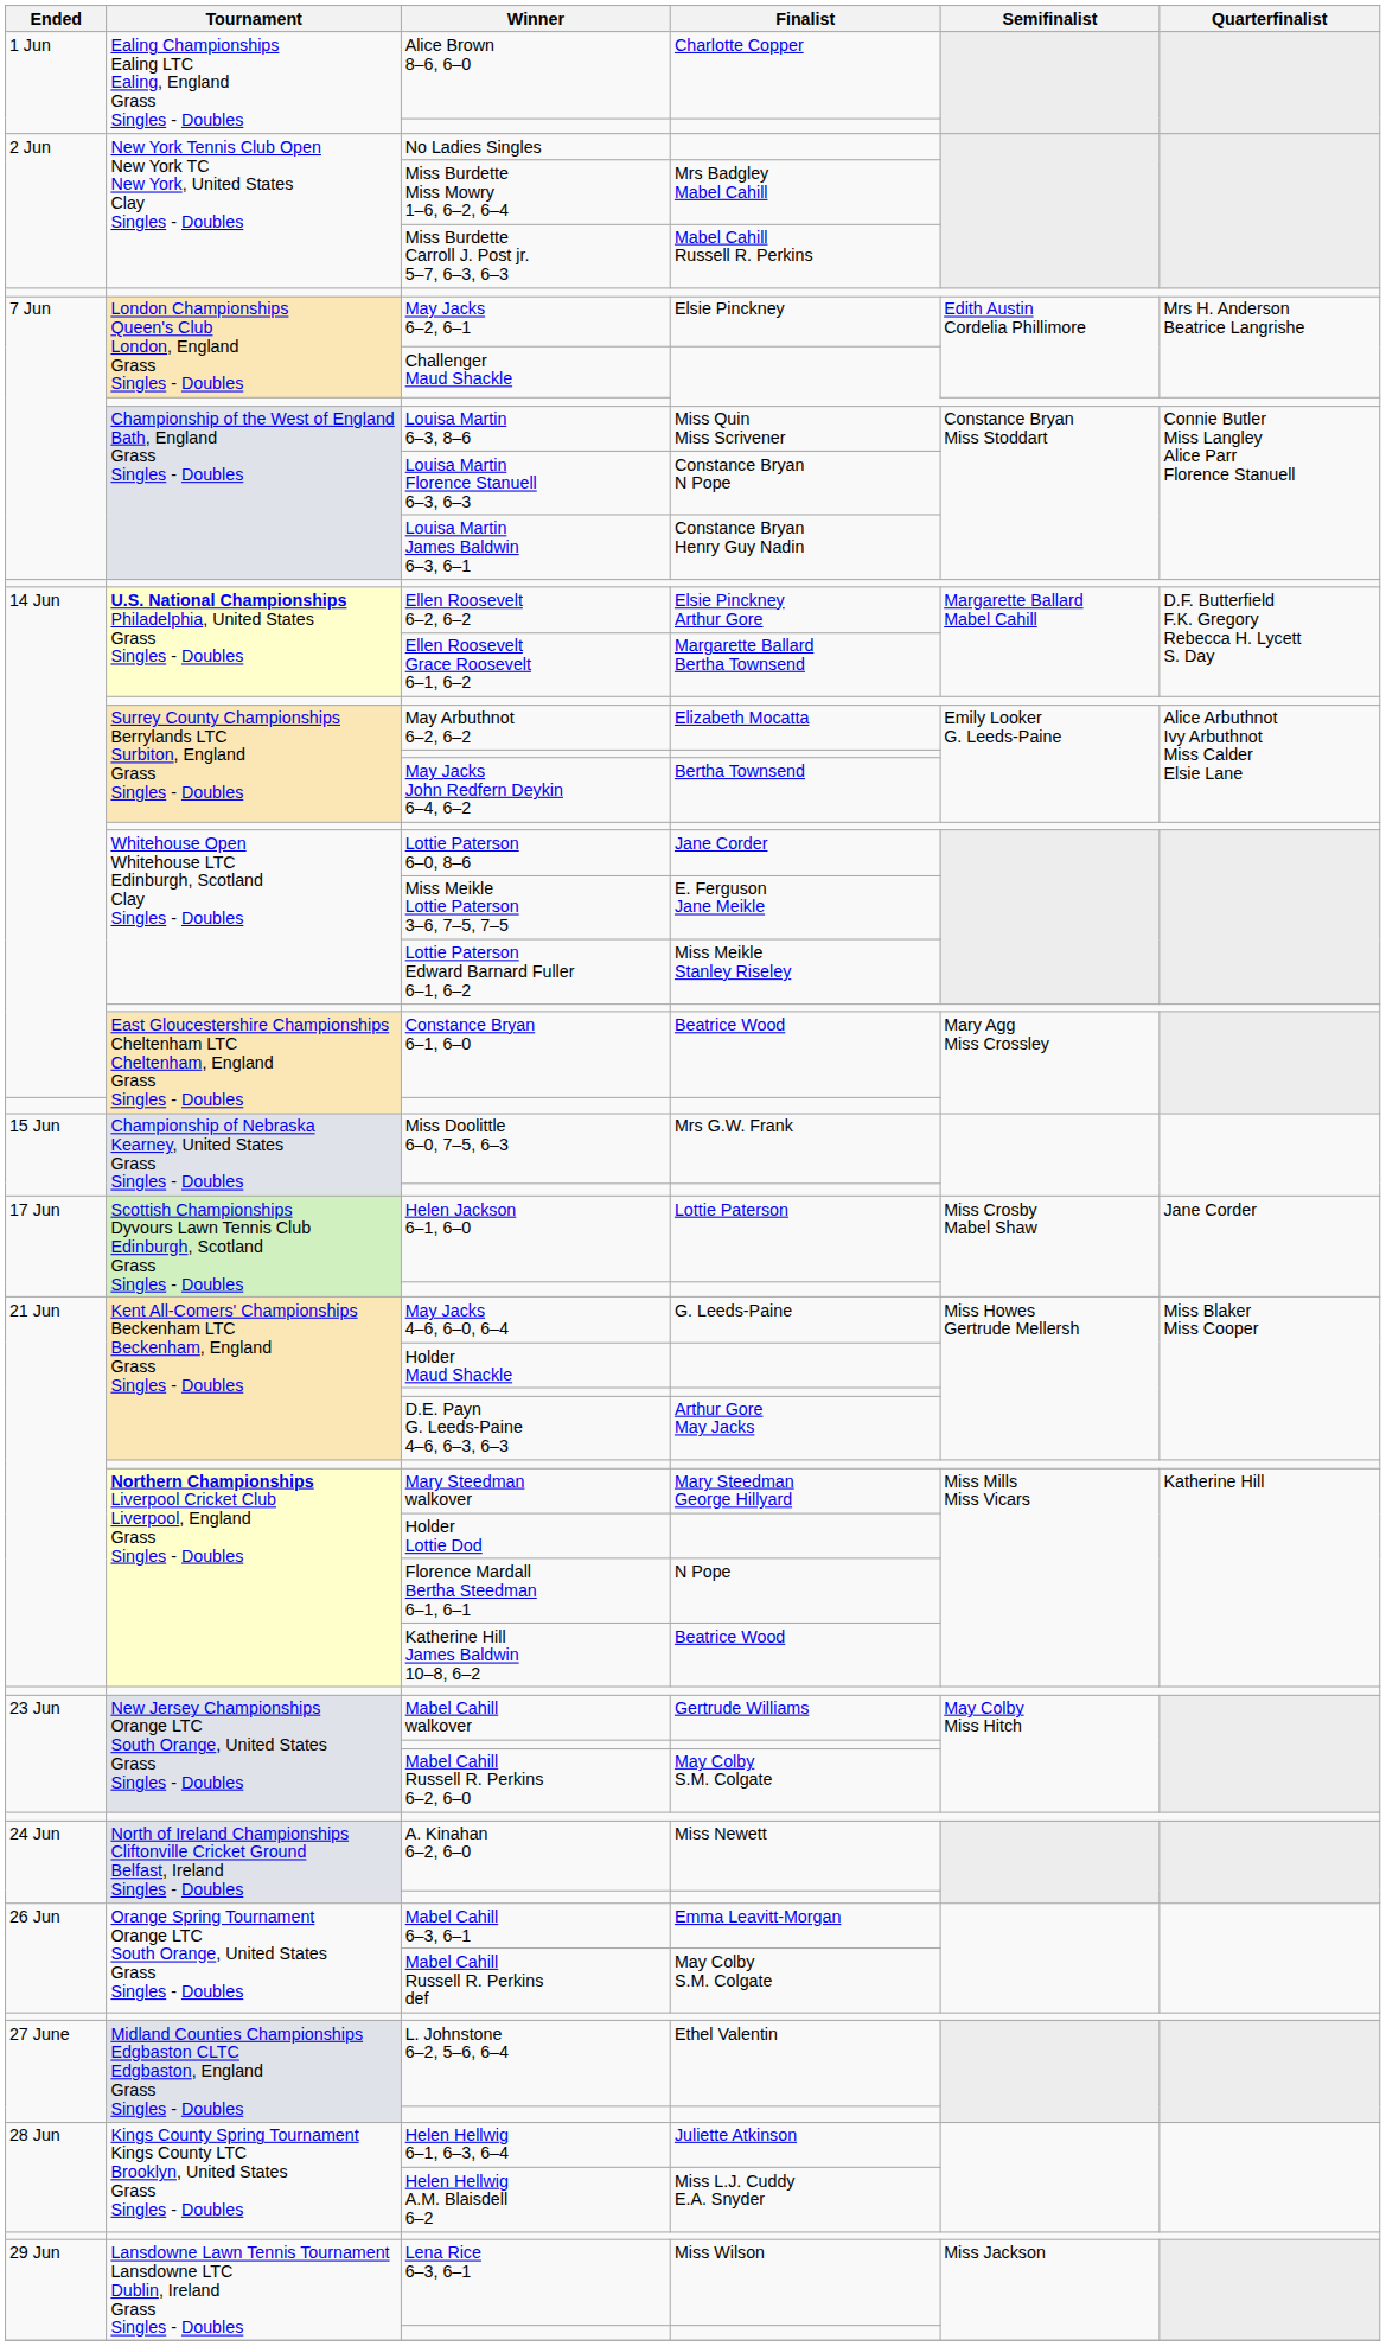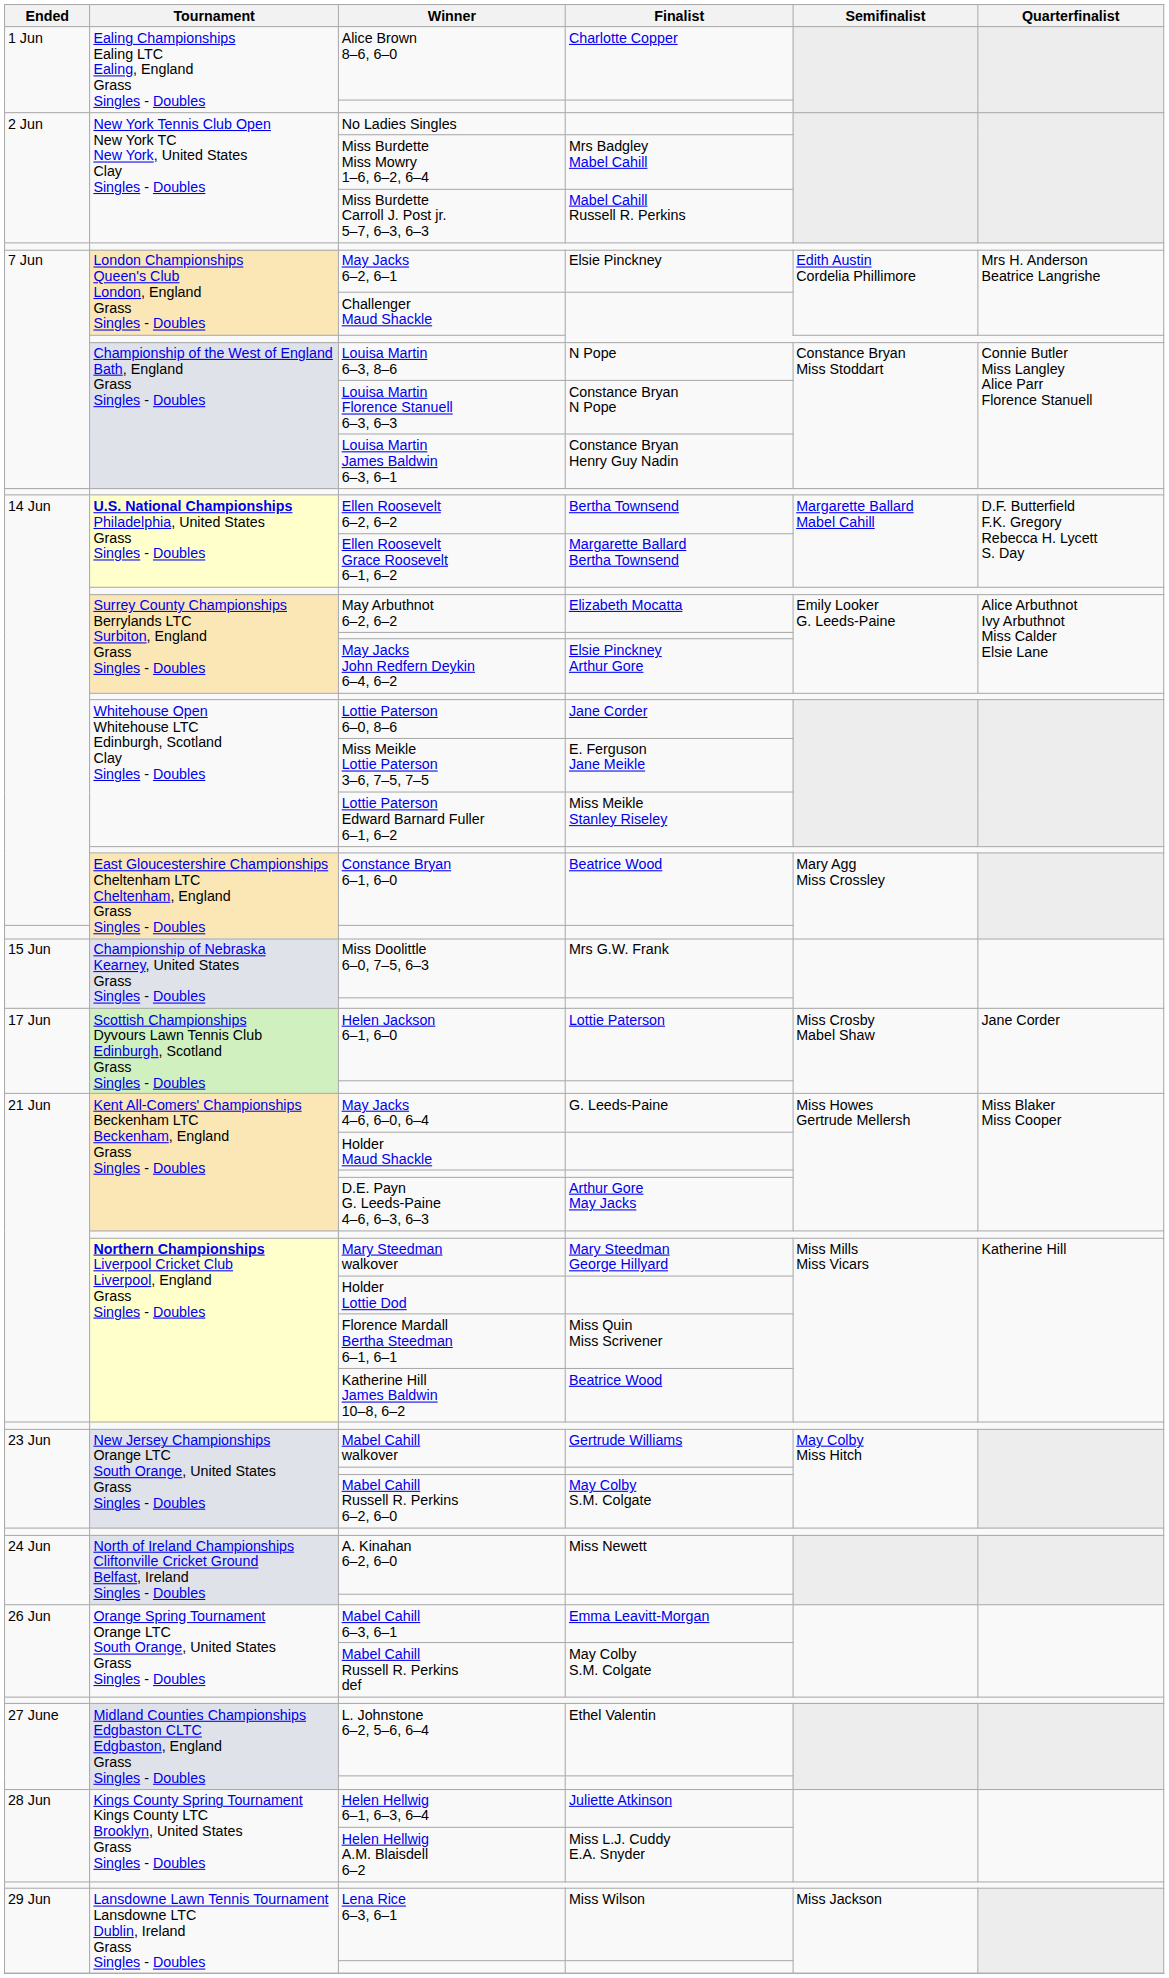Louisa Martin 6–3, 8–6 | Finalist: Miss Quin Miss Scrivener -> N Pope
Ellen Roosevelt 6–2, 6–2 | Finalist: Elsie Pinckney Arthur Gore -> Bertha Townsend
May Jacks John Redfern Deykin 6–4, 6–2 | Finalist: Bertha Townsend -> Elsie Pinckney Arthur Gore
Florence Mardall Bertha Steedman 6–1, 6–1 | Finalist: N Pope -> Miss Quin Miss Scrivener
